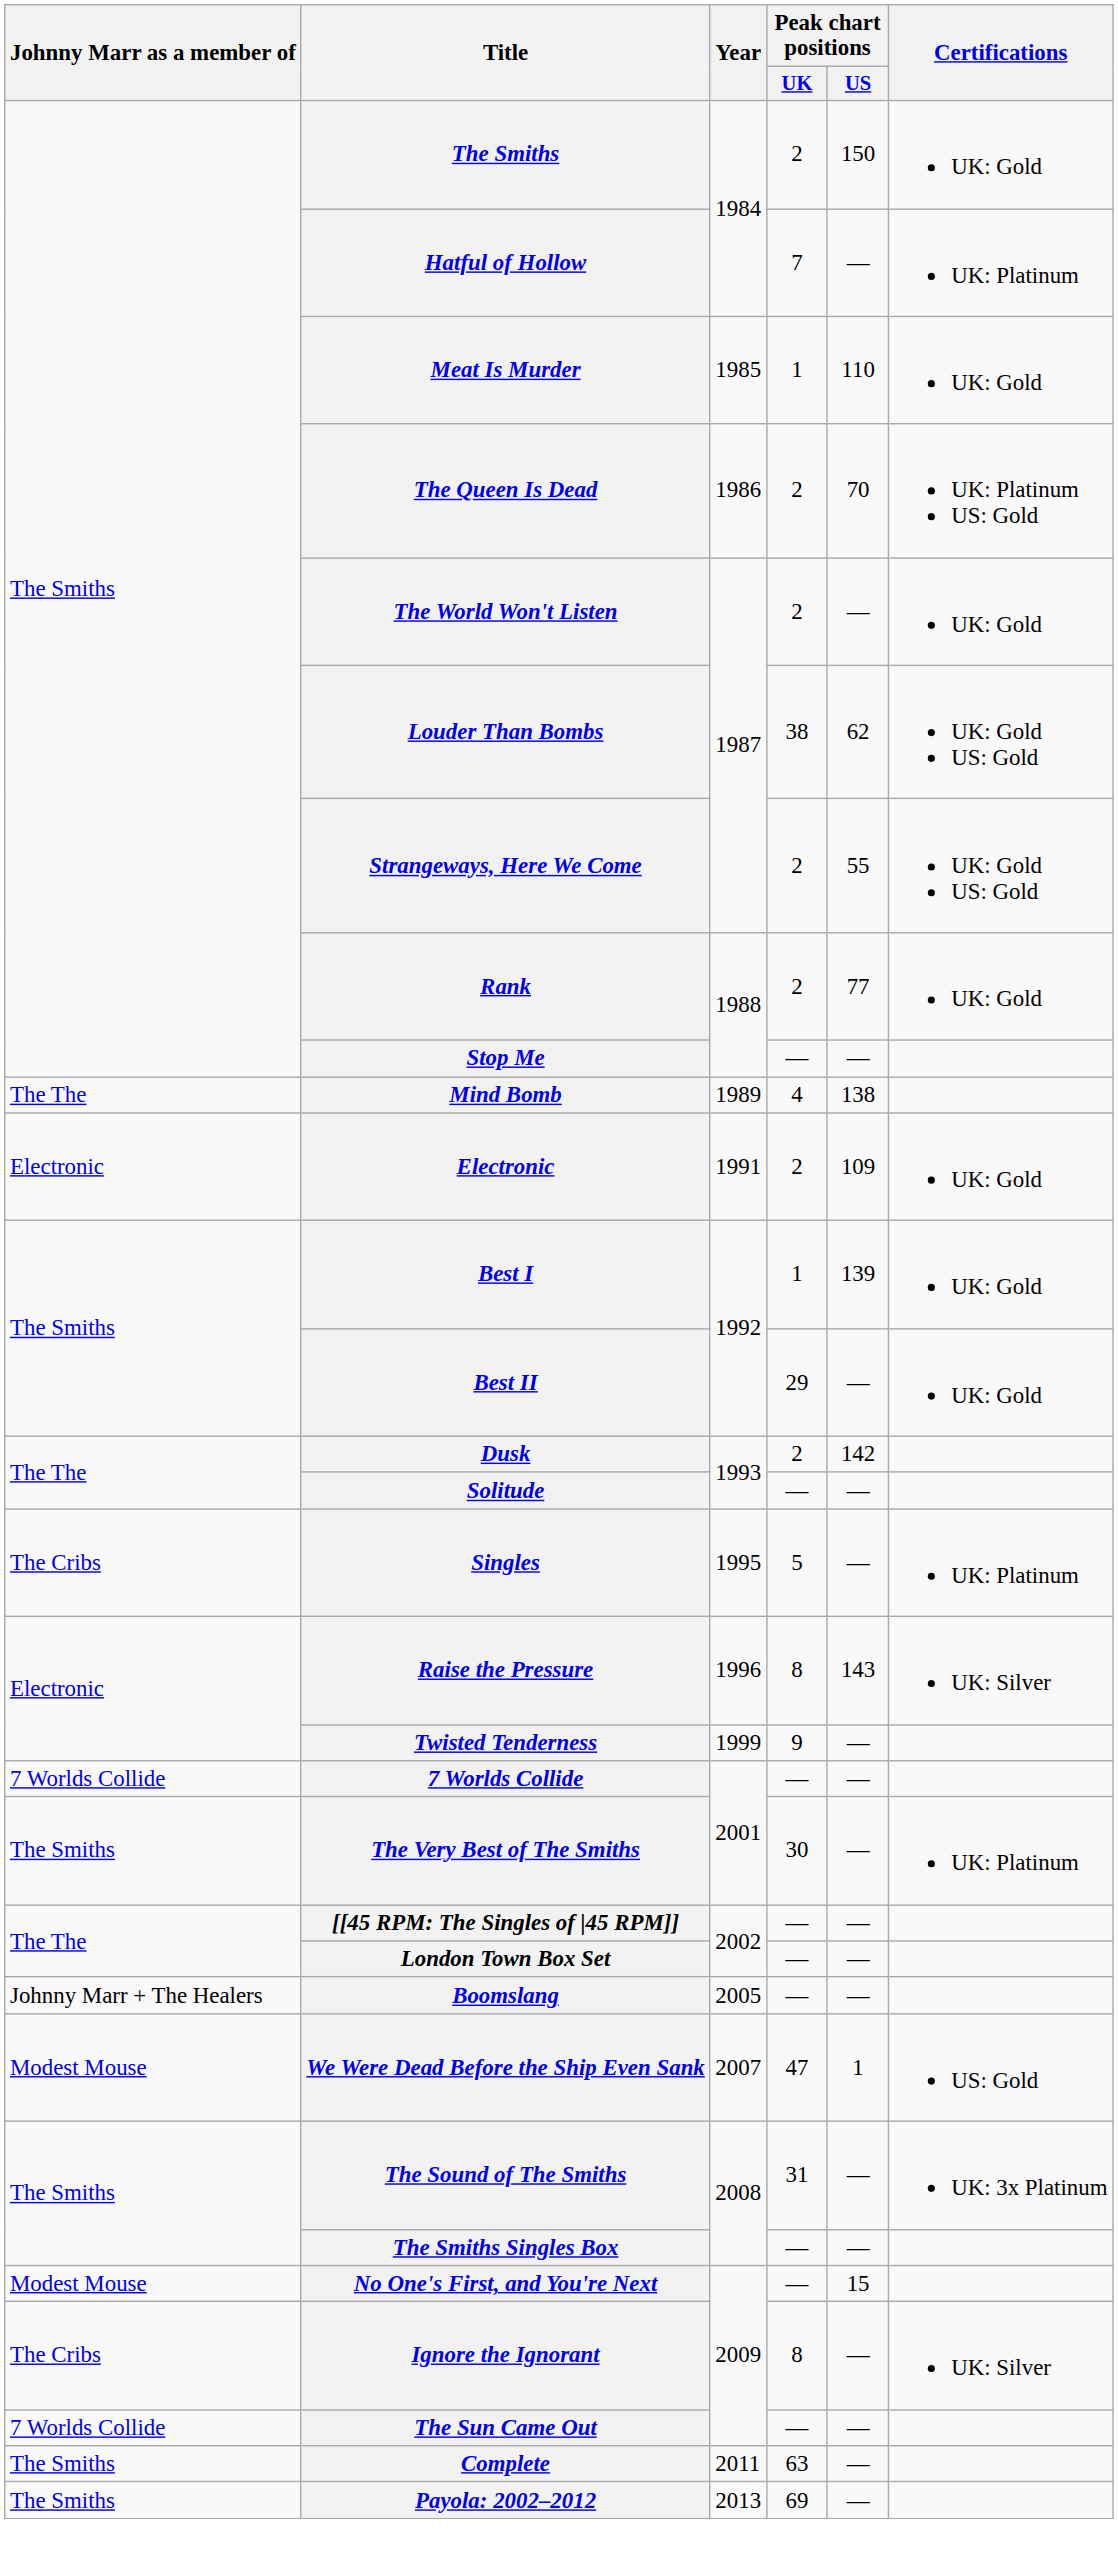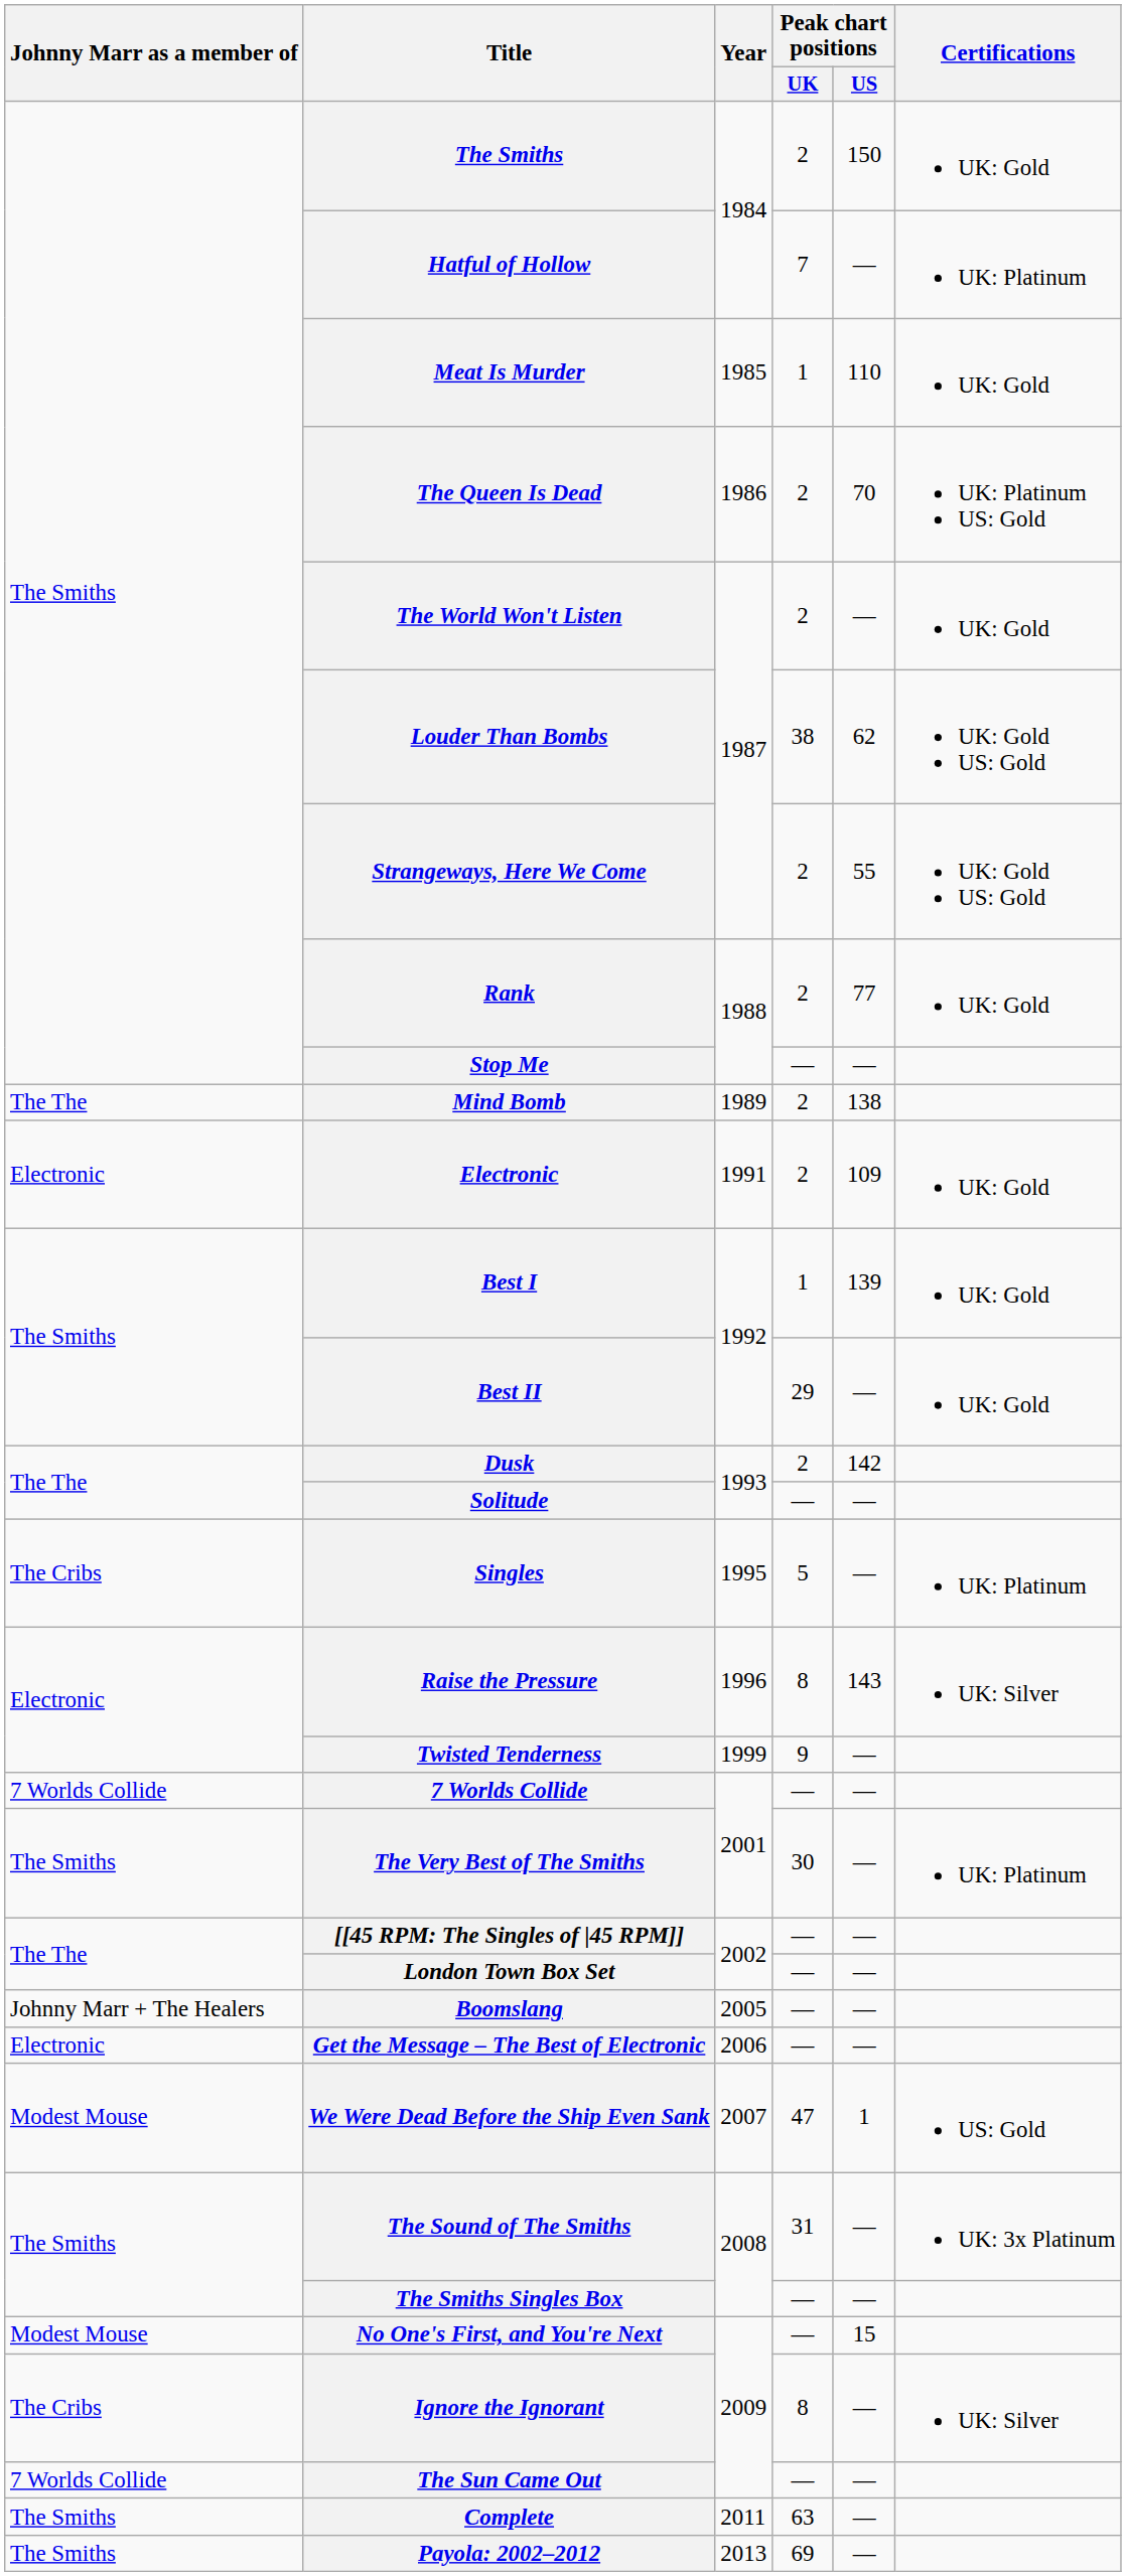Mind Bomb | Peak chart positions / UK: 4 -> 2
+ row: Electronic | Get the Message – The Best of Electronic | 2006 | — | —
